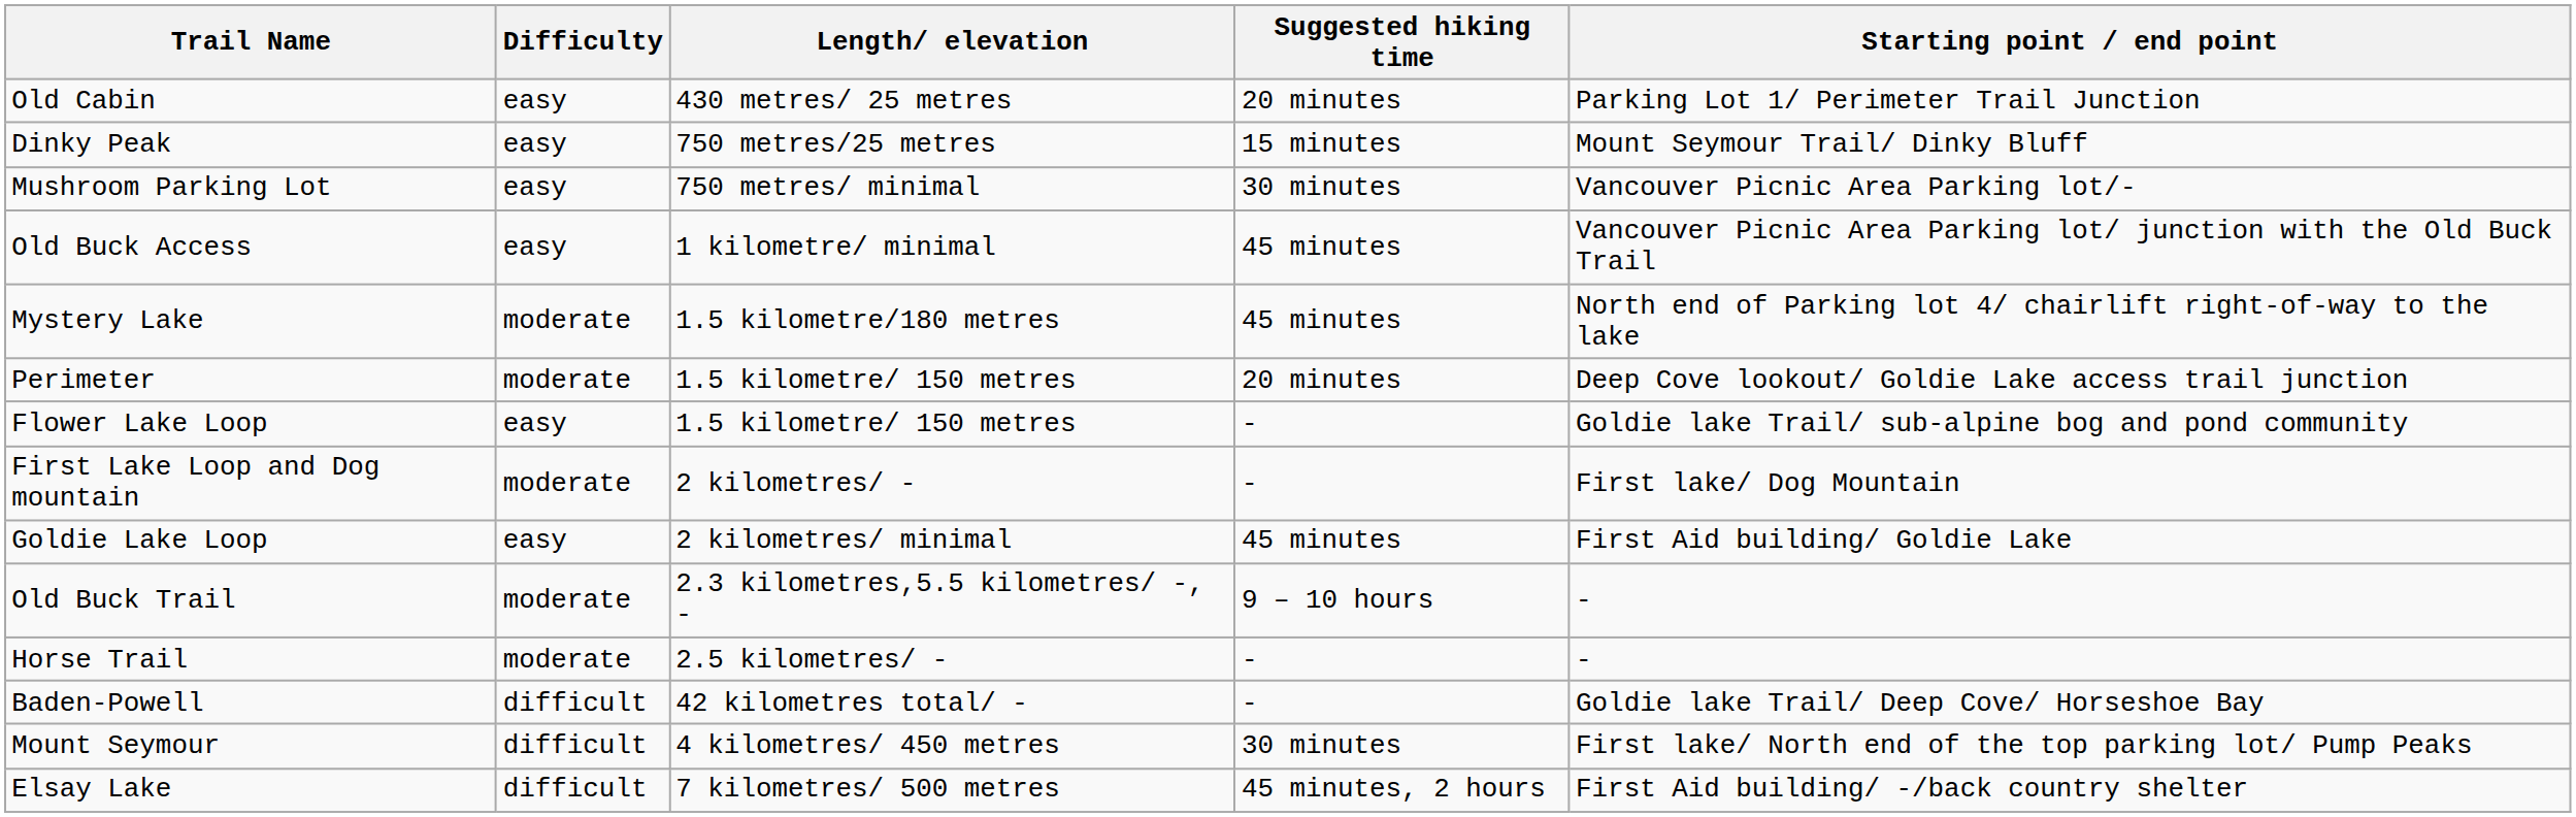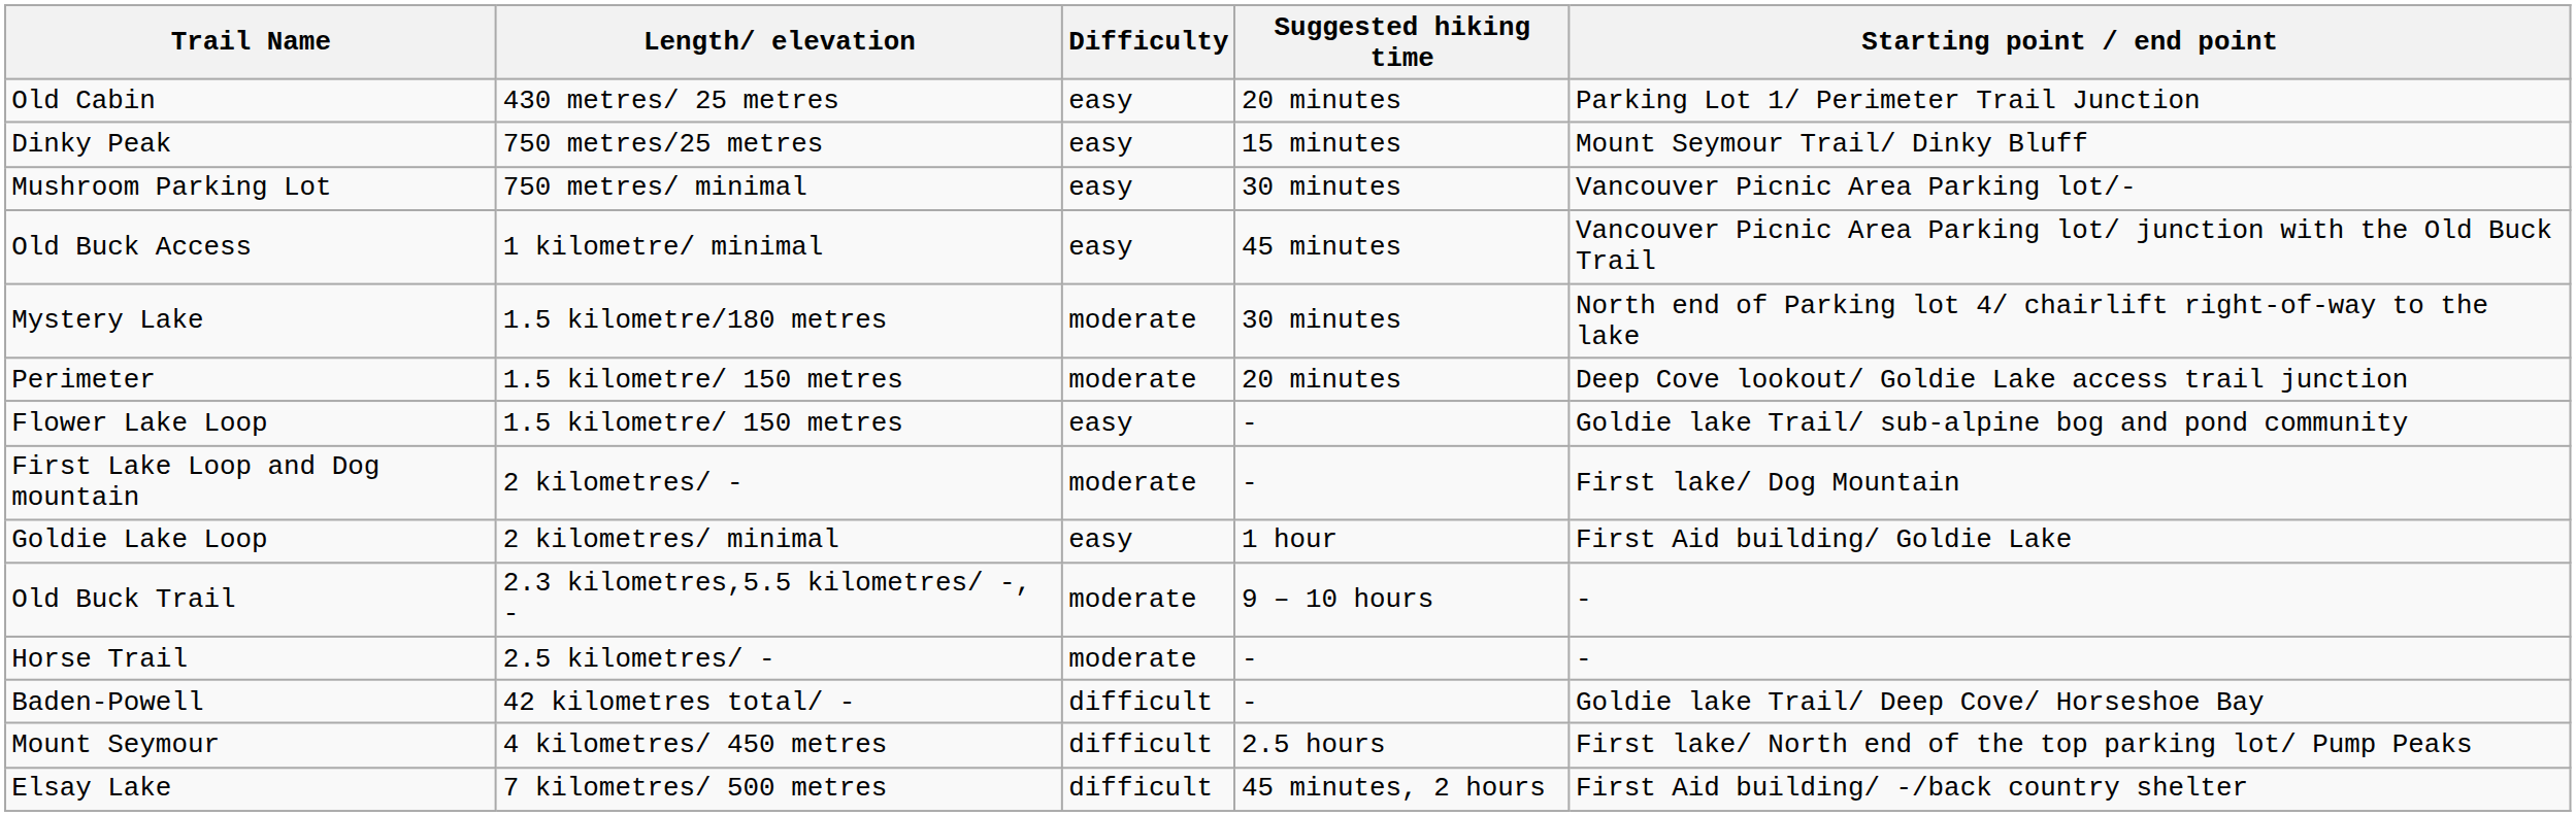columns swapped: Difficulty <-> Length/ elevation
Mystery Lake | Suggested hiking time: 45 minutes -> 30 minutes
Goldie Lake Loop | Suggested hiking time: 45 minutes -> 1 hour
Mount Seymour | Suggested hiking time: 30 minutes -> 2.5 hours
